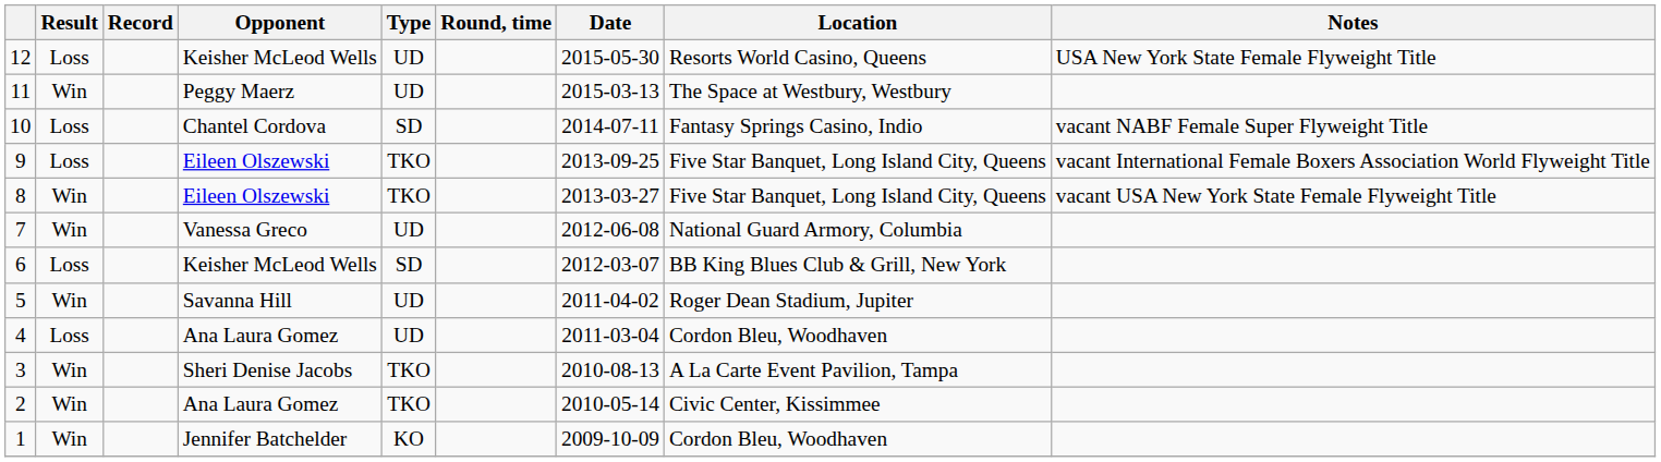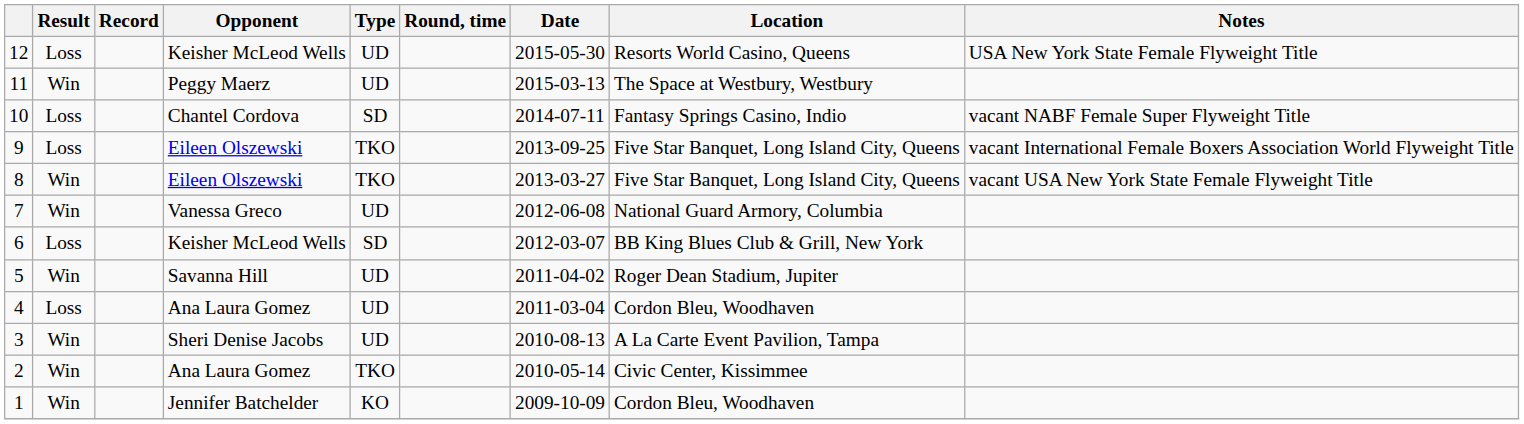3 | Type: TKO -> UD
